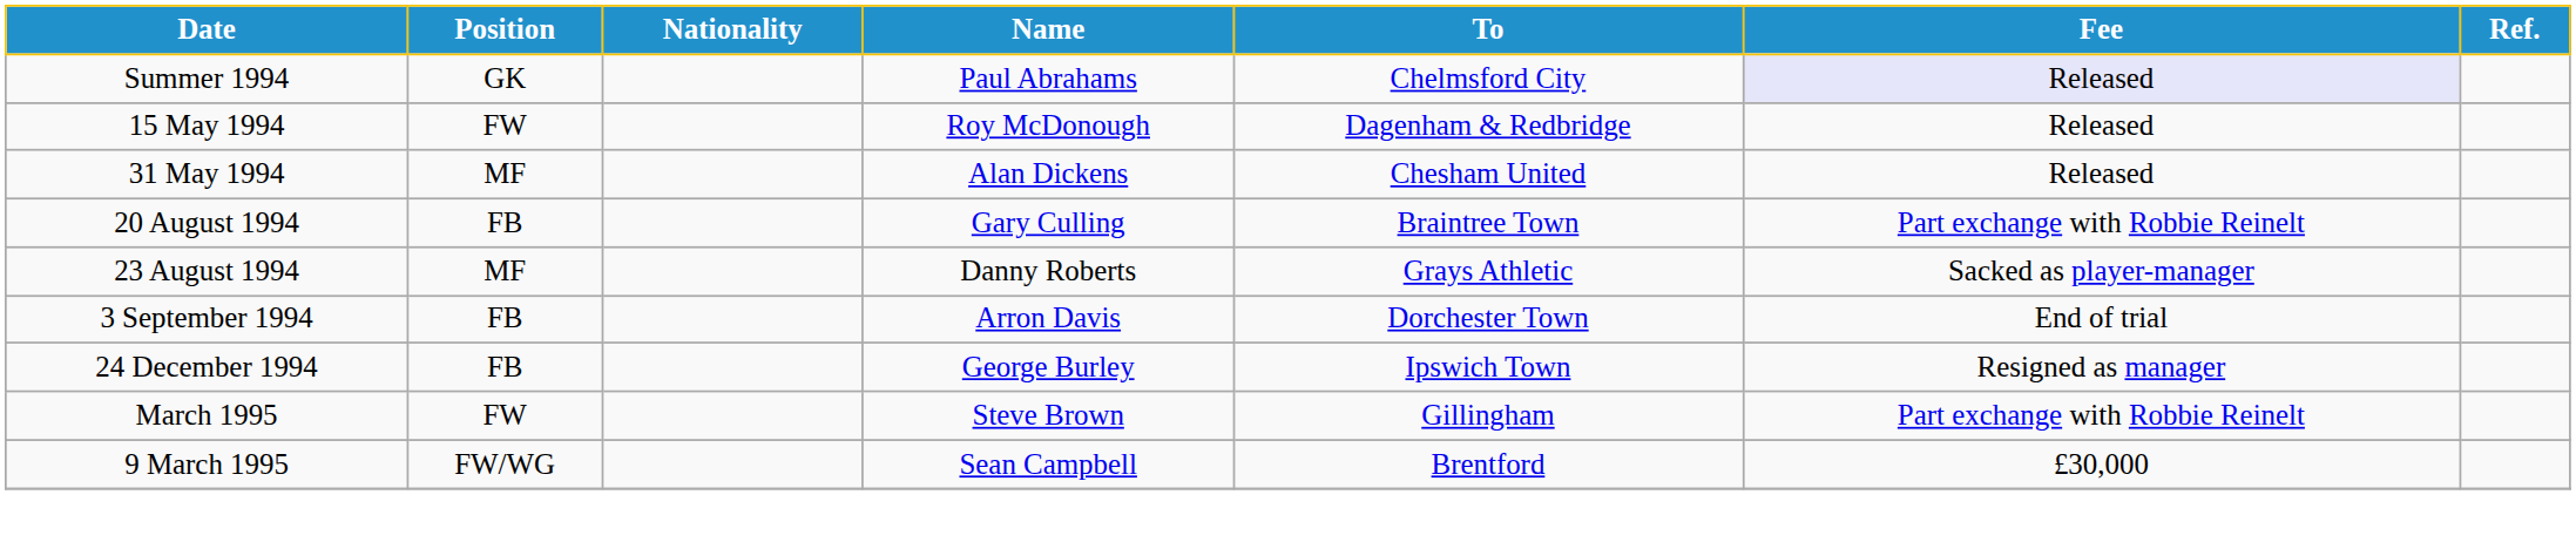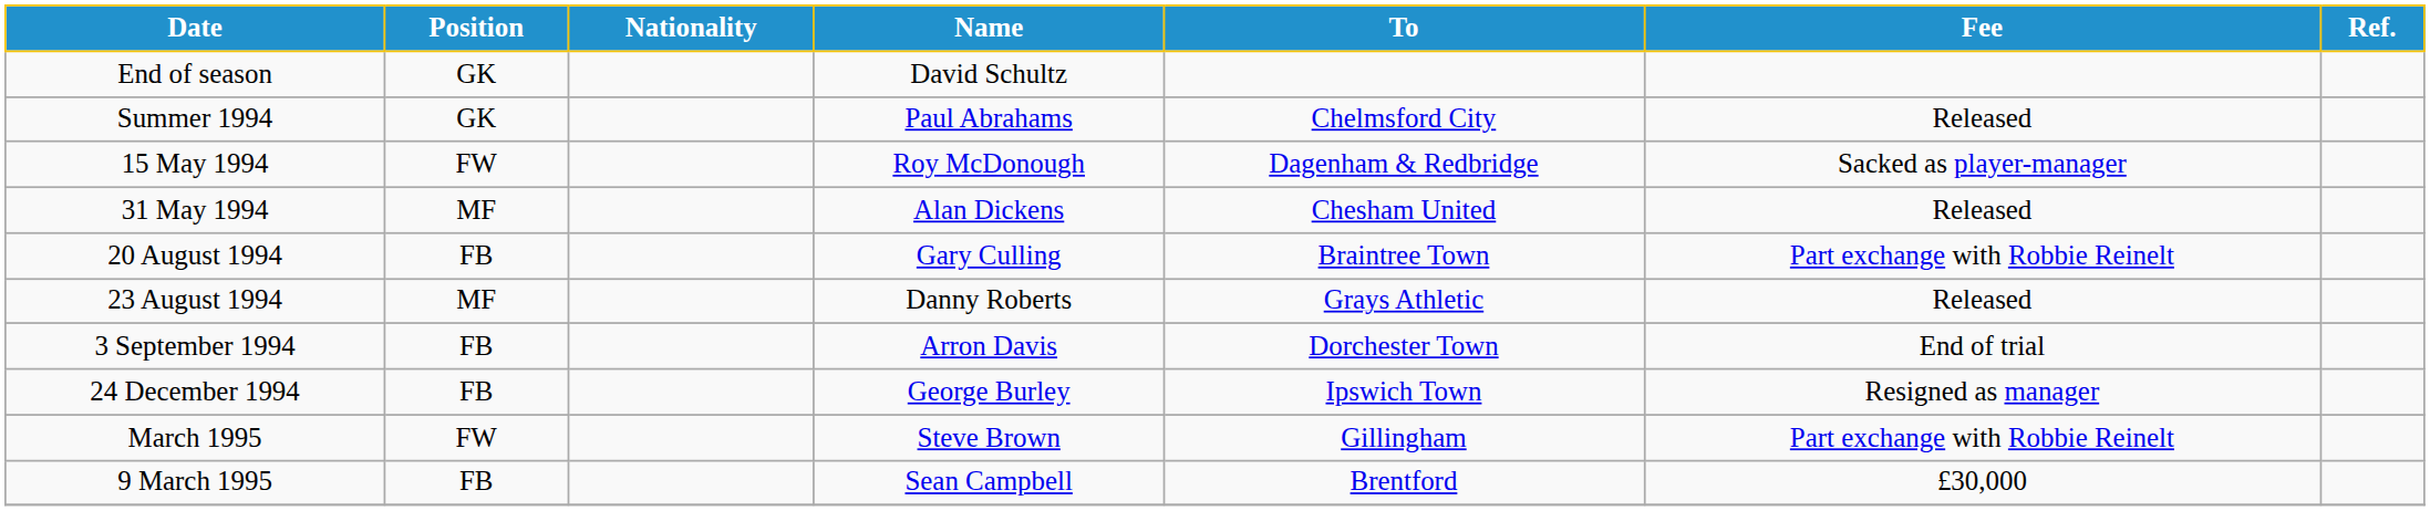+ row: End of season | GK | David Schultz
Summer 1994 | Fee: lavender background -> no background
15 May 1994 | Fee: Released -> Sacked as player-manager
23 August 1994 | Fee: Sacked as player-manager -> Released
9 March 1995 | Position: FW/WG -> FB
